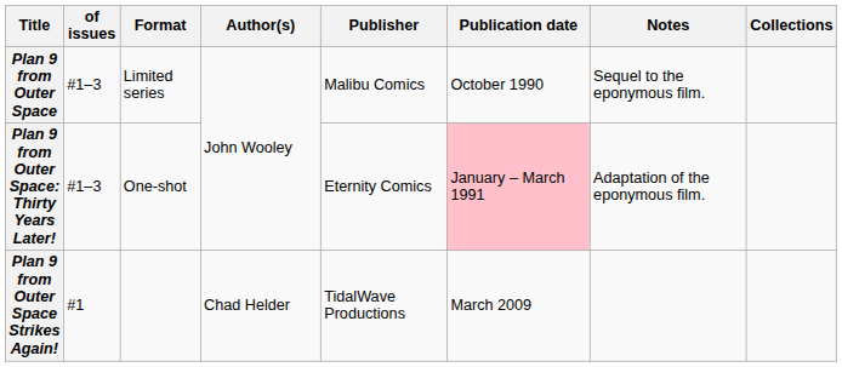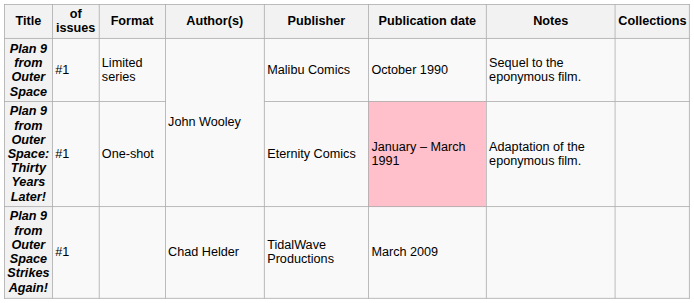Plan 9 from Outer Space | of issues: #1–3 -> #1
Plan 9 from Outer Space: Thirty Years Later! | of issues: #1–3 -> #1
